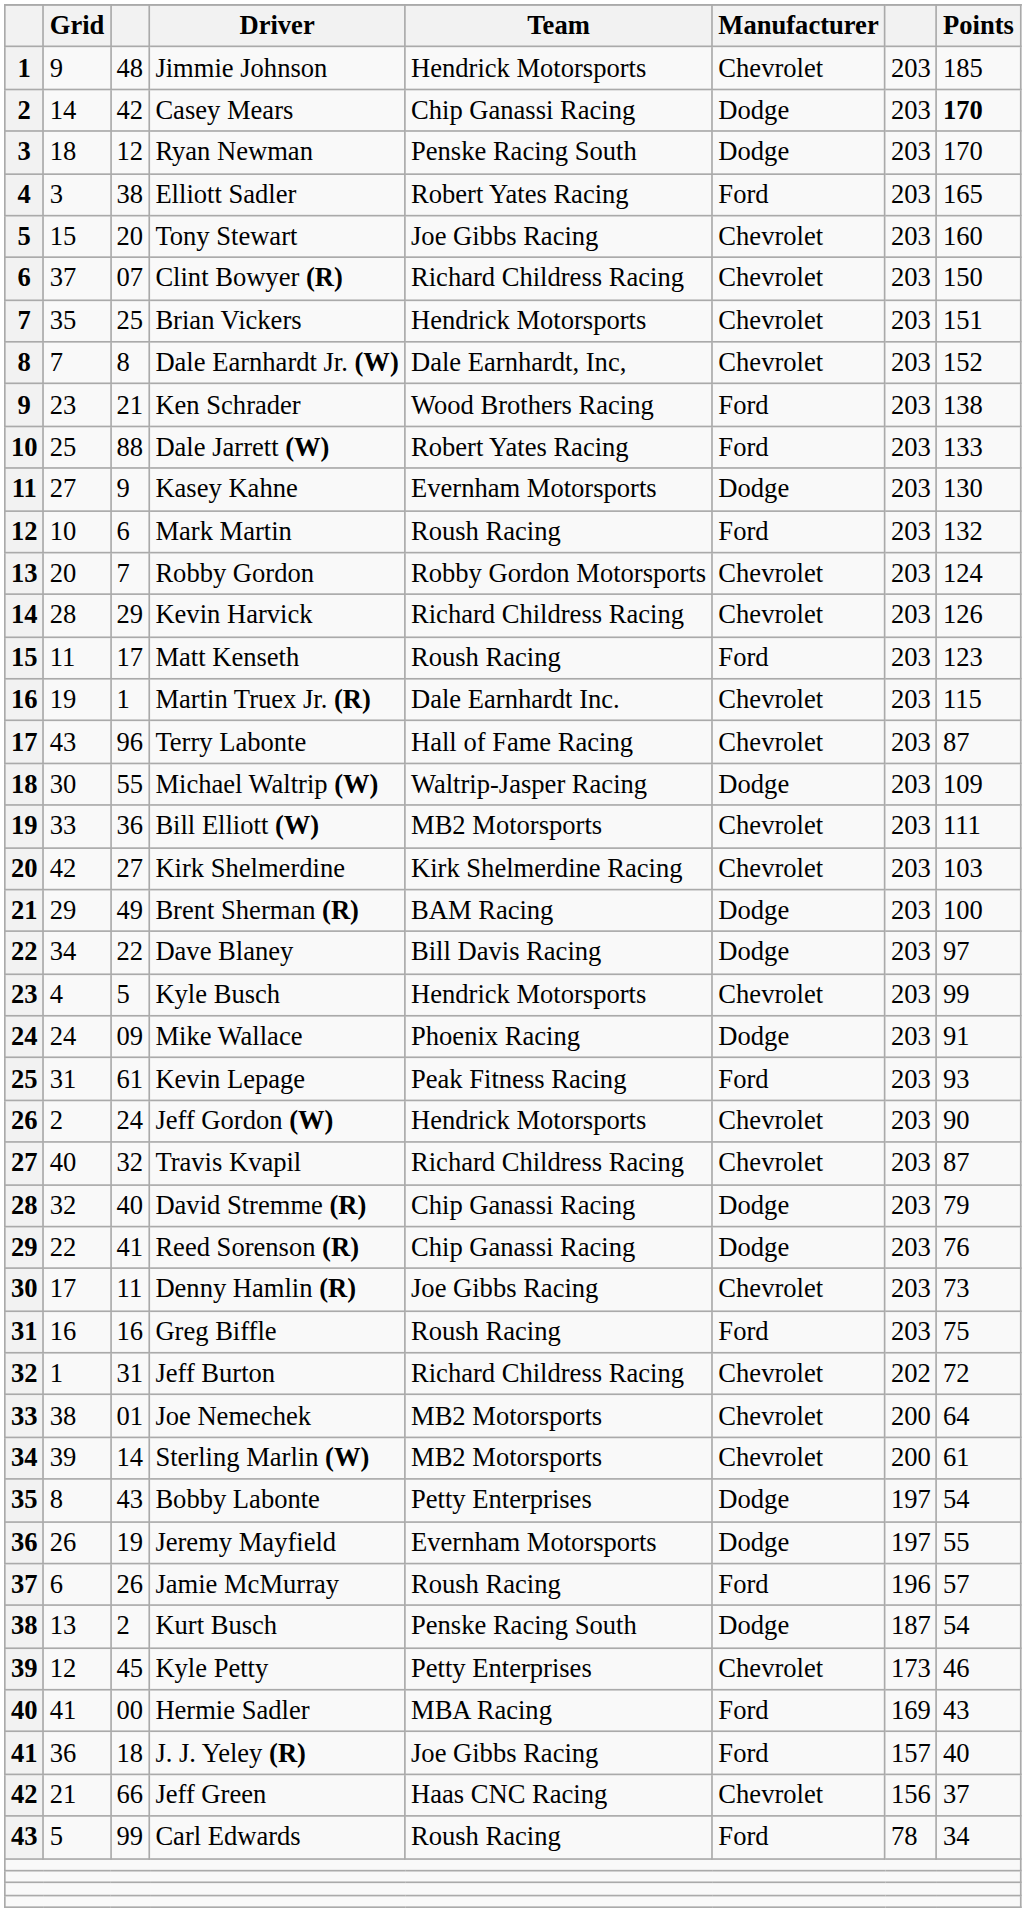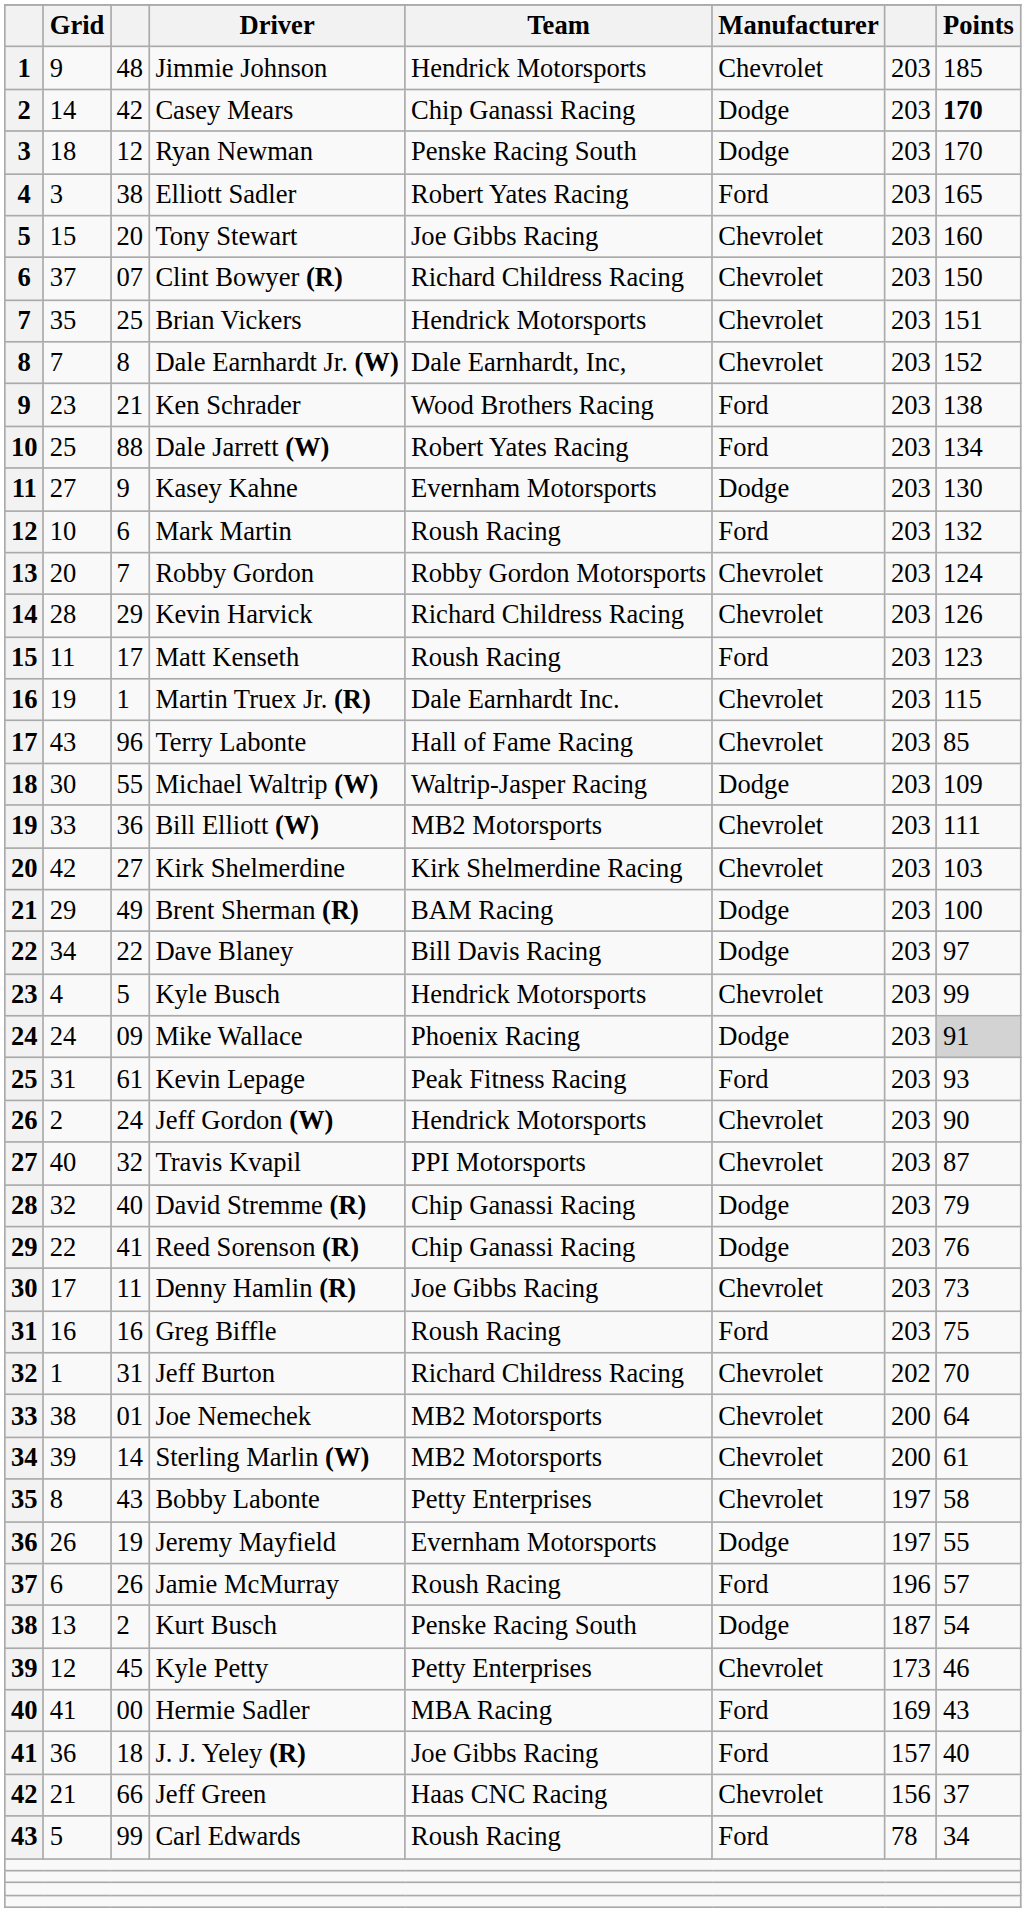Dale Jarrett (W) | Points: 133 -> 134
Terry Labonte | Points: 87 -> 85
Mike Wallace | Points: no background -> lightgrey background
Travis Kvapil | Team: Richard Childress Racing -> PPI Motorsports
Jeff Burton | Points: 72 -> 70
Bobby Labonte | Manufacturer: Dodge -> Chevrolet
Bobby Labonte | Points: 54 -> 58
